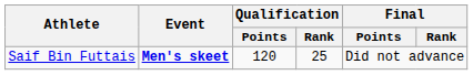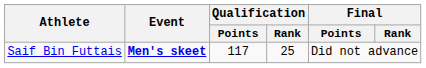Saif Bin Futtais | Qualification / Points: 120 -> 117
